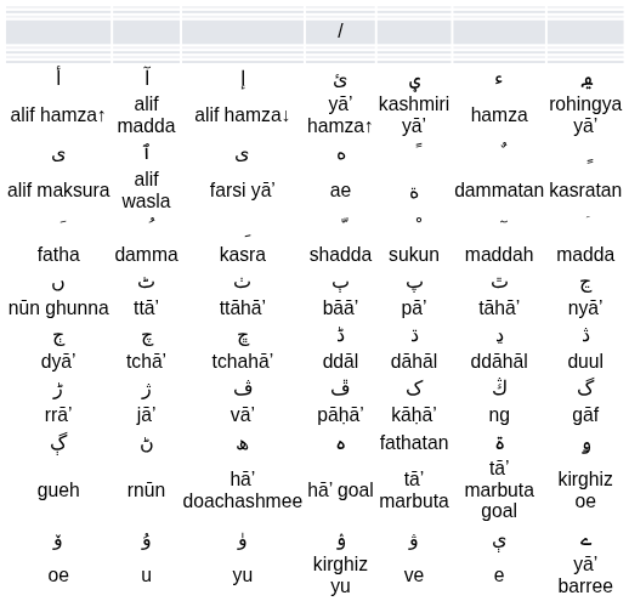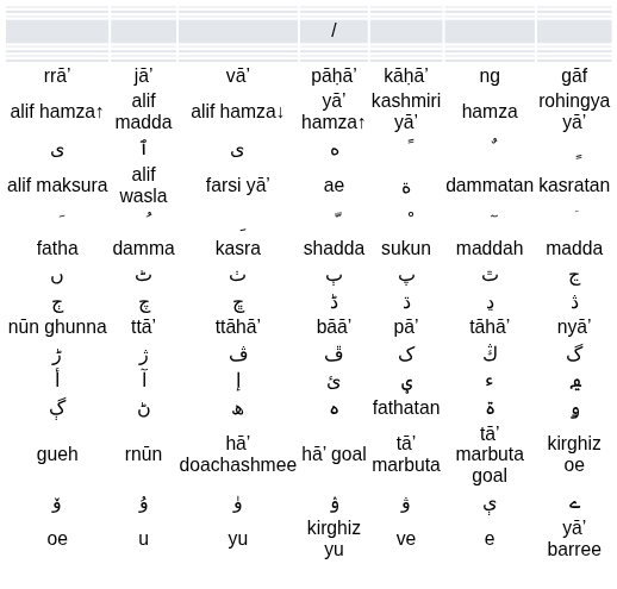rows swapped: ئ <-> pāḥā’
rows swapped: bāā’ <-> ڈ
- row: dyā’ | tchā’ | tchahā’ | ddāl | dāhāl | ddāhāl | duul
